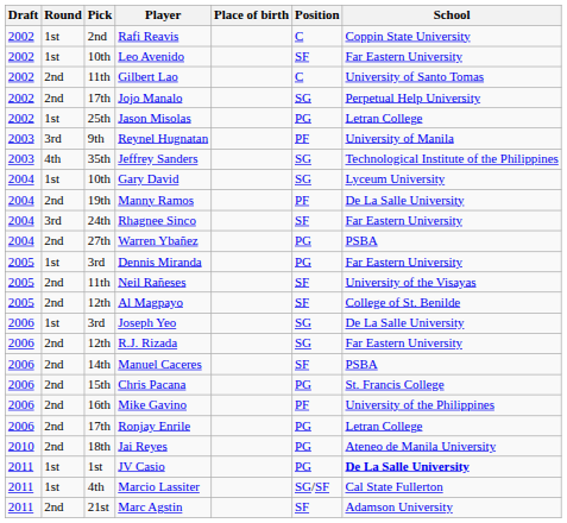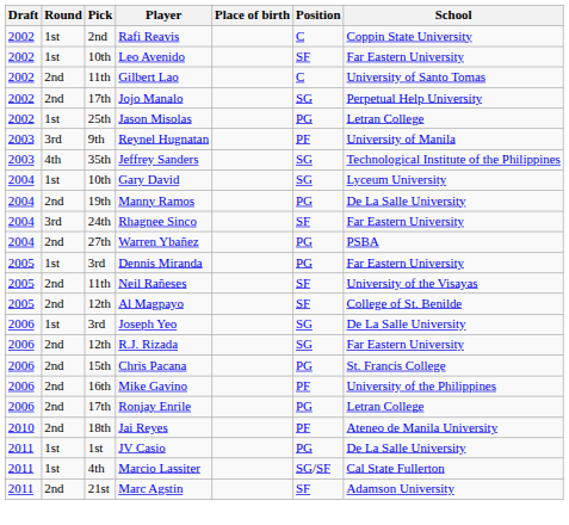Manny Ramos | Position: PF -> PG
- row: 2006 | 2nd | 14th | Manuel Caceres | SF | PSBA
Jai Reyes | Position: PG -> PF
JV Casio | School: bold -> normal
